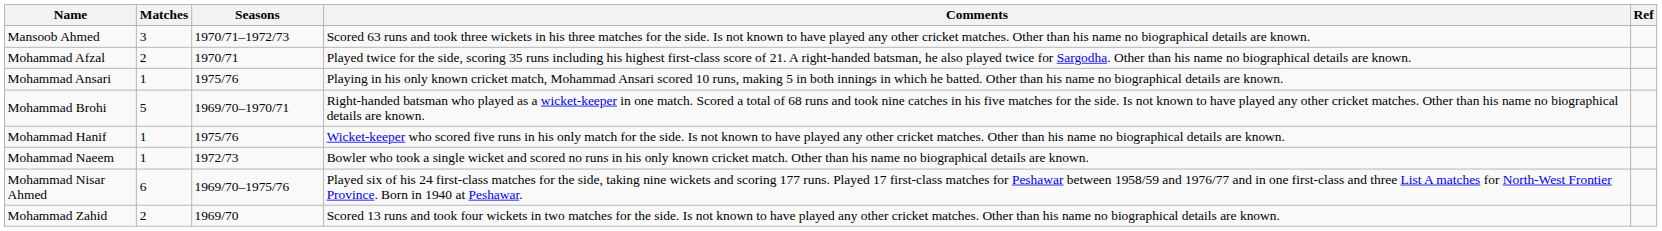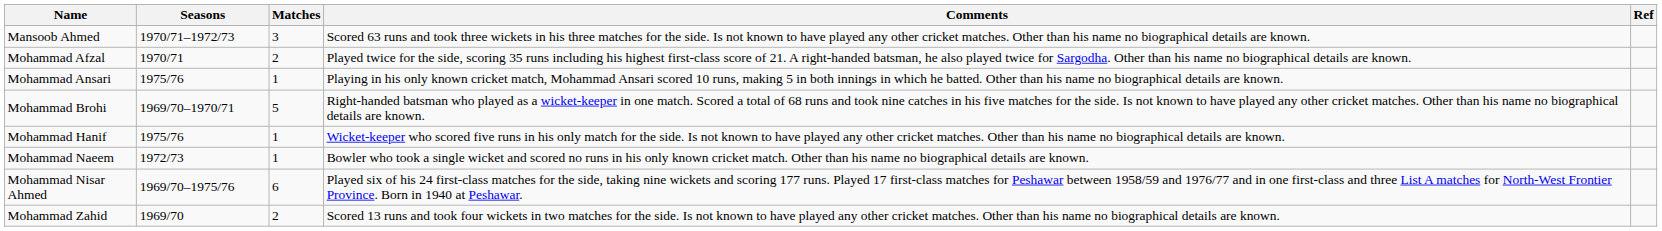columns swapped: Seasons <-> Matches
